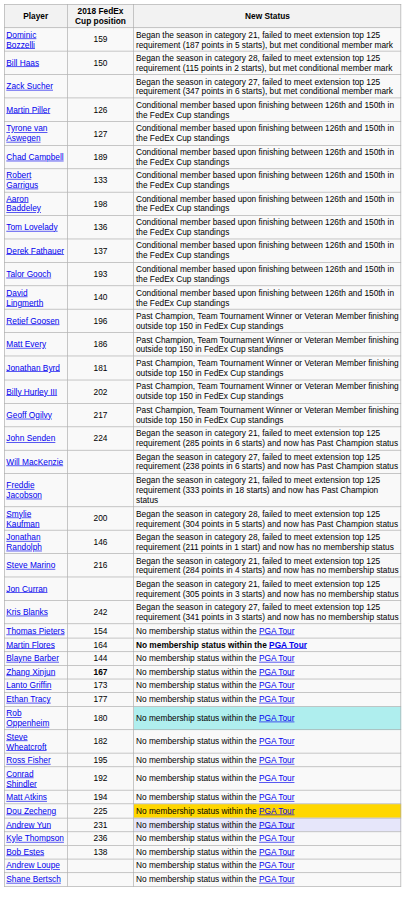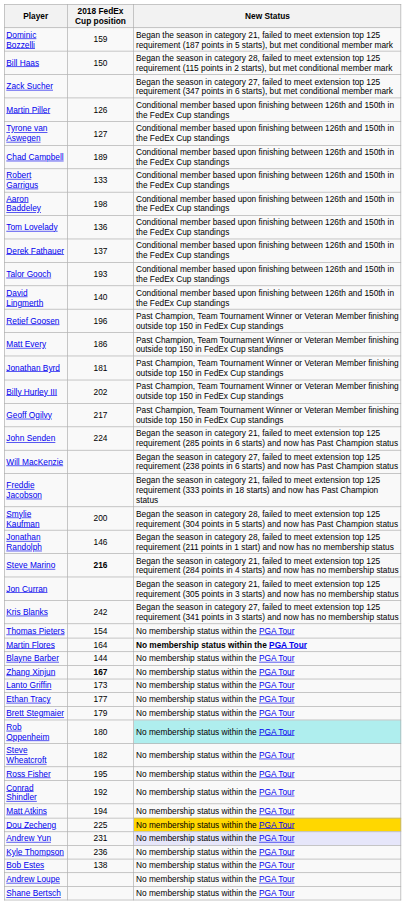Steve Marino | 2018 FedEx Cup position: normal -> bold
+ row: Brett Stegmaier | 179 | No membership status within the PGA Tour
